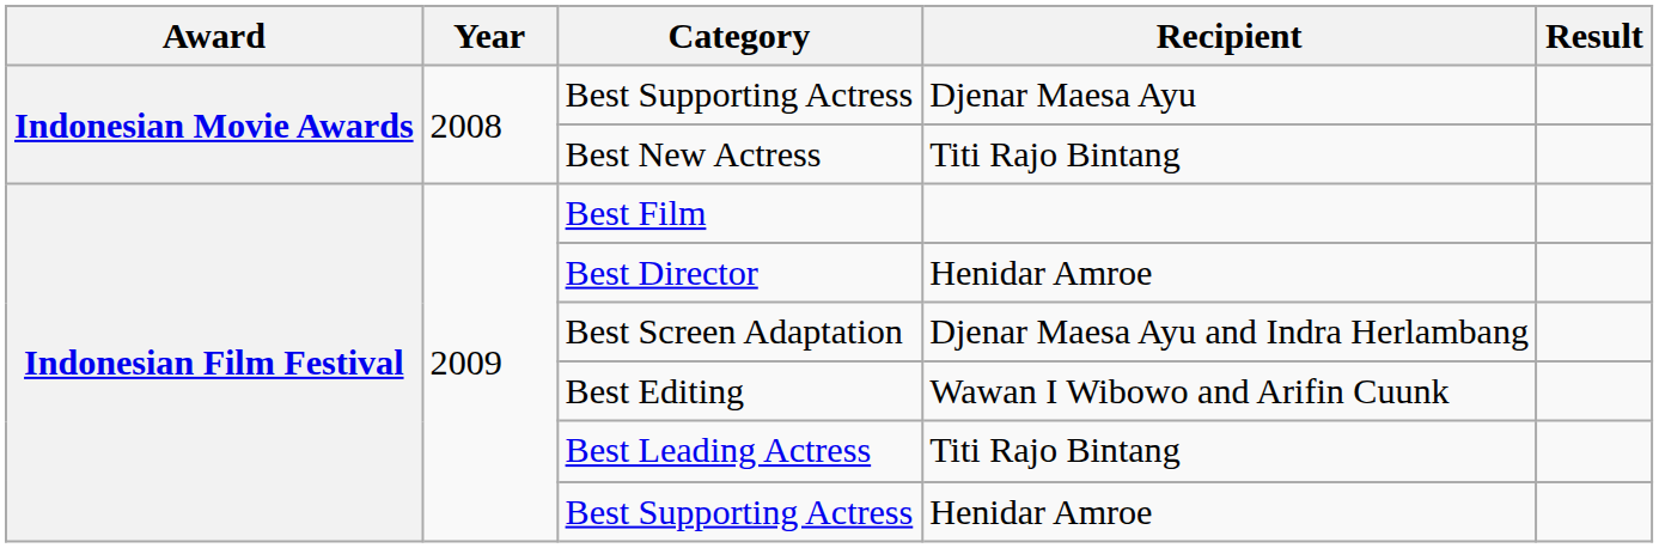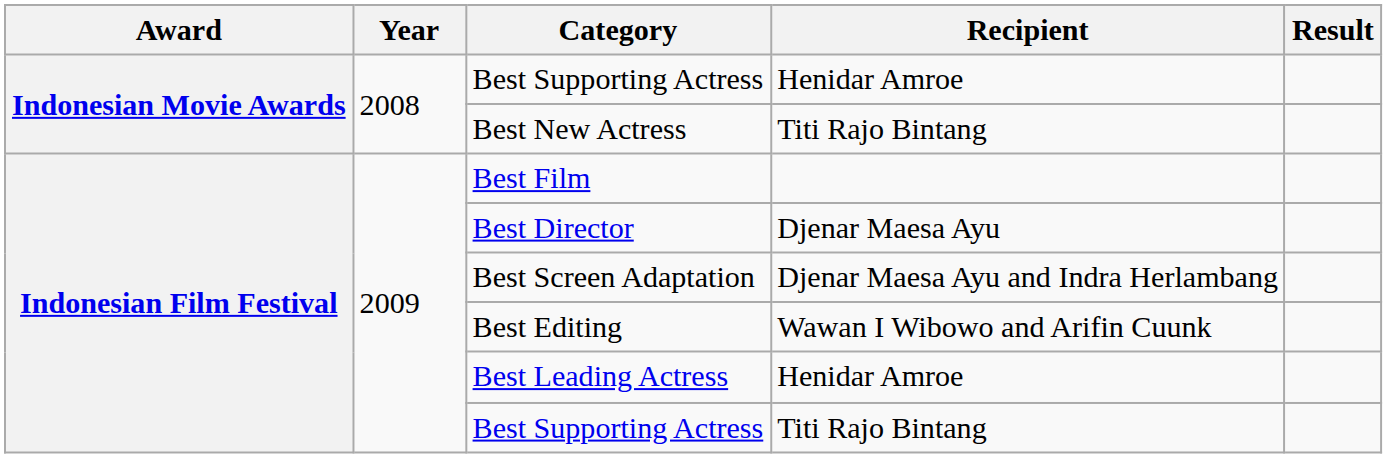Indonesian Movie Awards / Best Supporting Actress | Recipient: Djenar Maesa Ayu -> Henidar Amroe
Best Director | Recipient: Henidar Amroe -> Djenar Maesa Ayu
Best Leading Actress | Recipient: Titi Rajo Bintang -> Henidar Amroe
Indonesian Film Festival / Best Supporting Actress | Recipient: Henidar Amroe -> Titi Rajo Bintang
